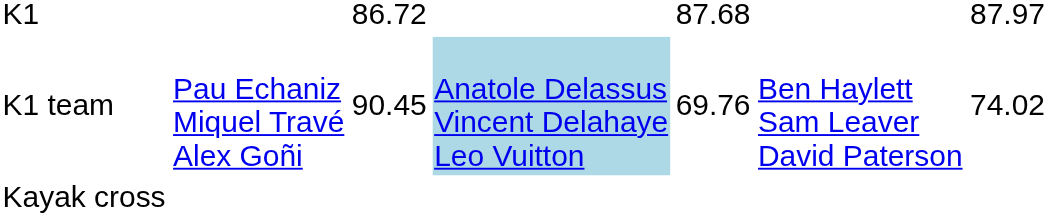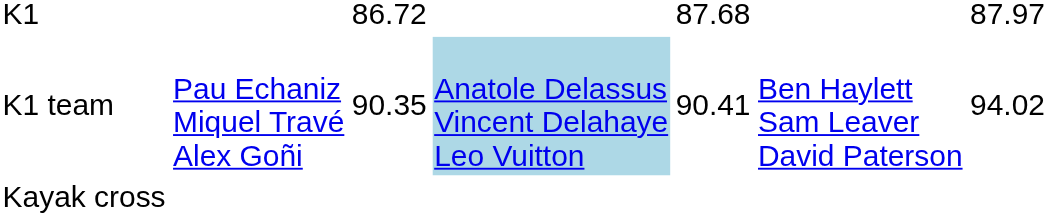K1 team | column 3: 90.45 -> 90.35
K1 team | column 5: 69.76 -> 90.41
K1 team | column 7: 74.02 -> 94.02
